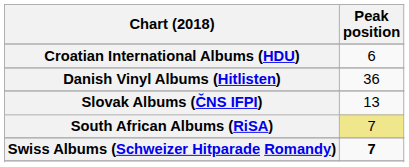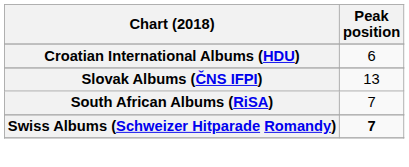- row: Danish Vinyl Albums (Hitlisten) | 36
South African Albums (RiSA) | Peak position: khaki background -> no background
